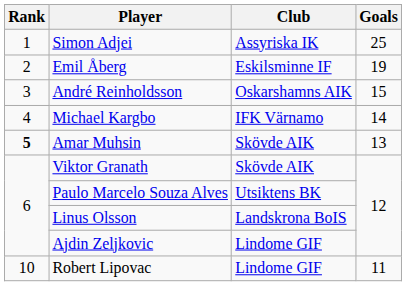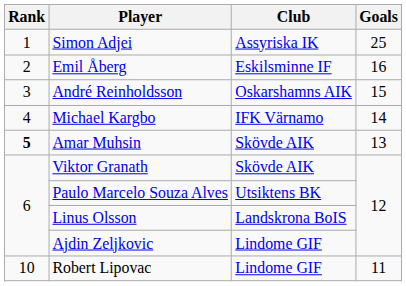Emil Åberg | Goals: 19 -> 16
